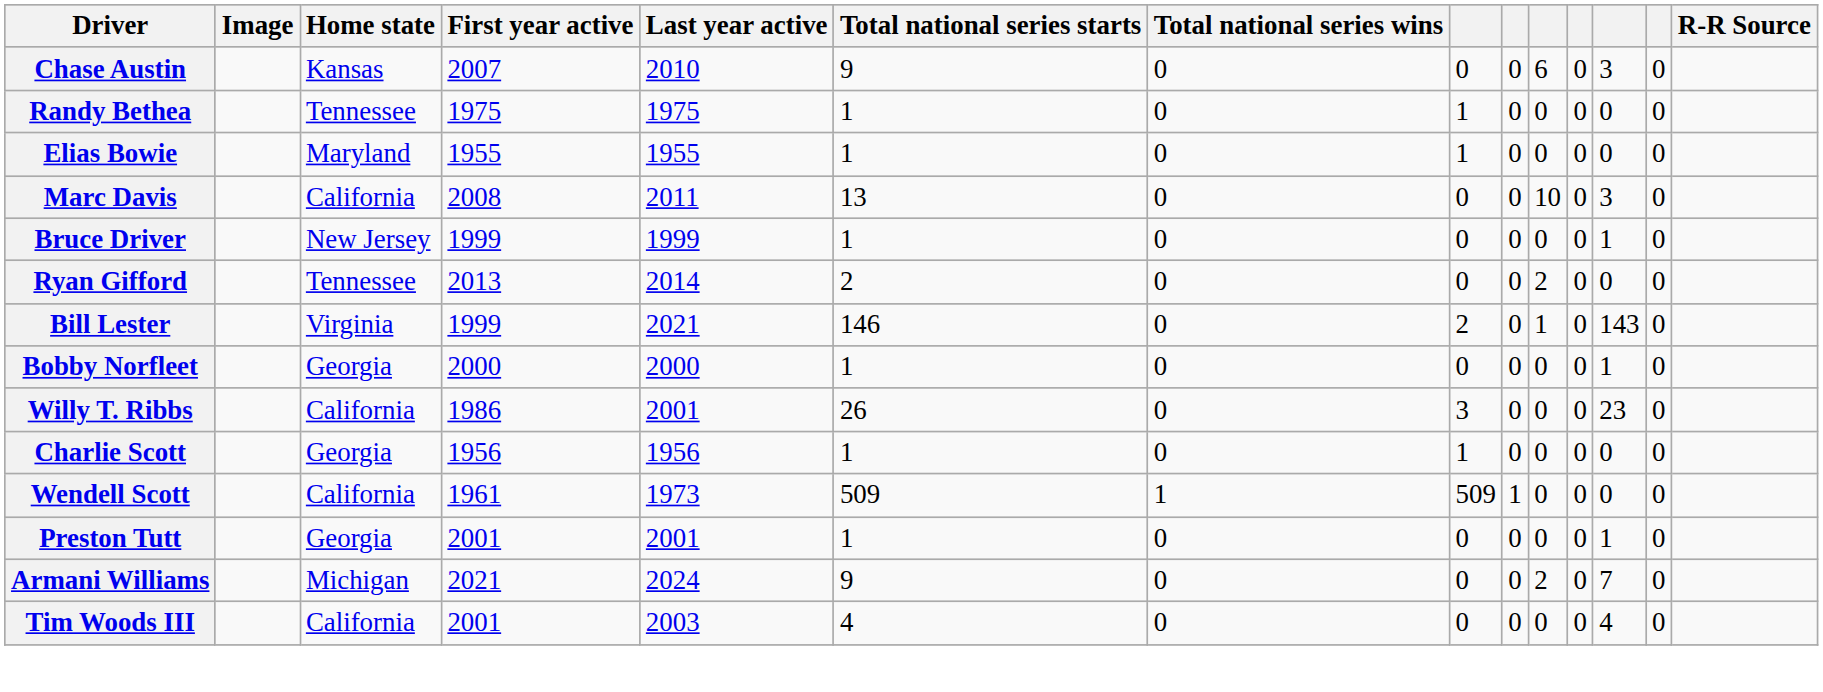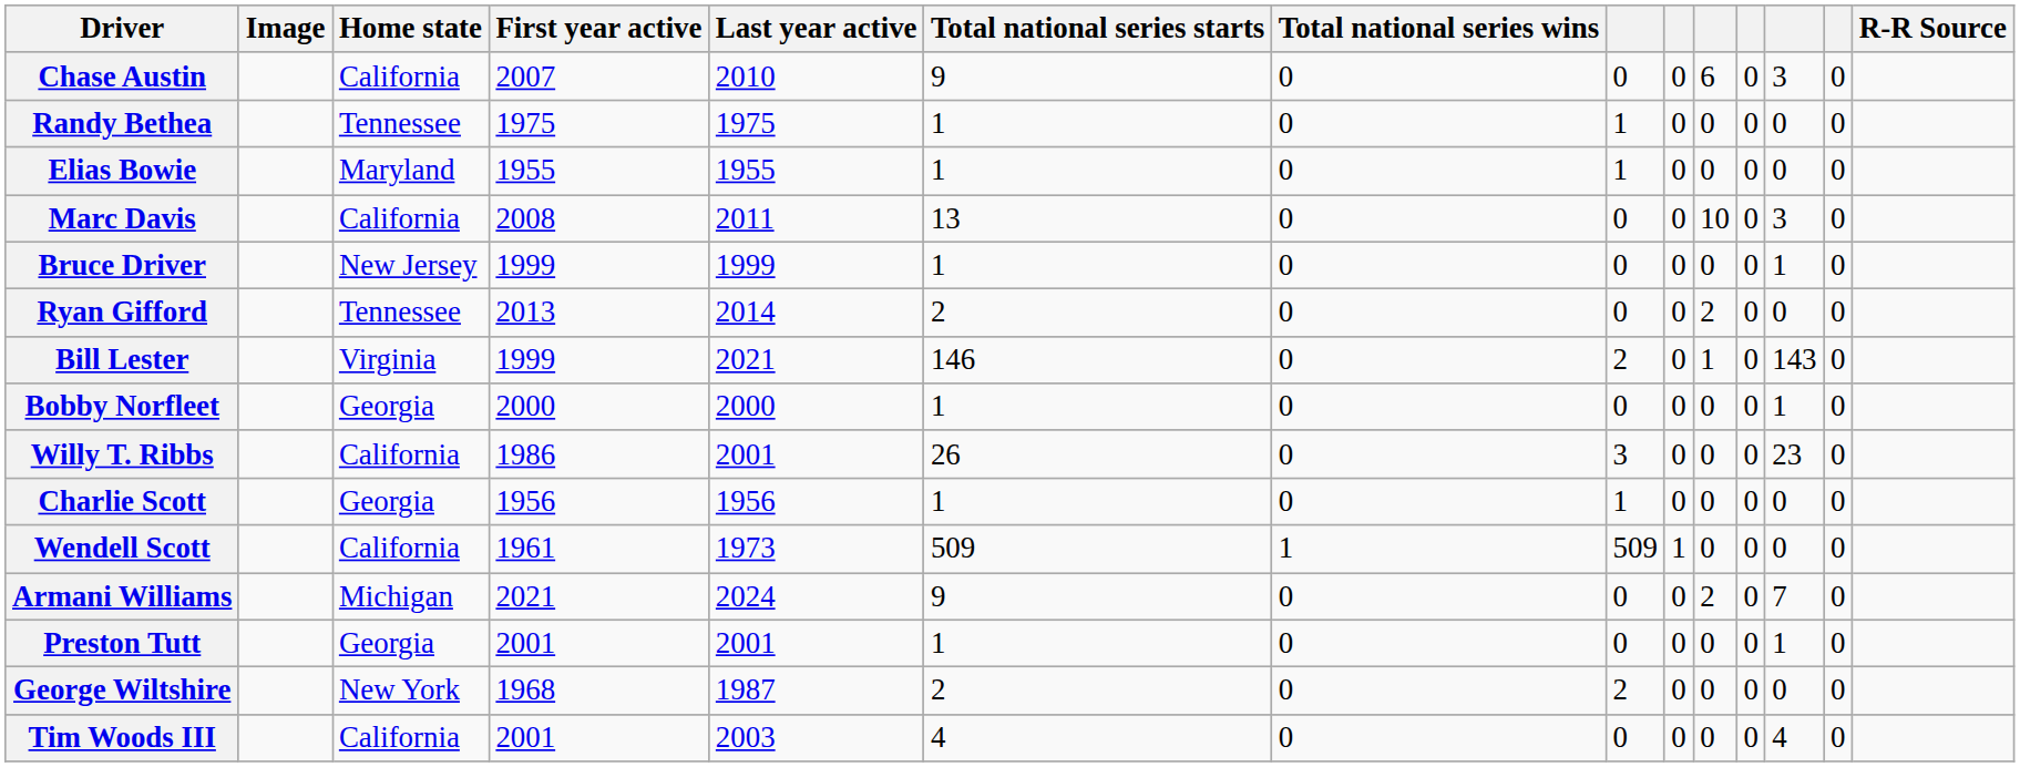Chase Austin | Home state: Kansas -> California
rows swapped: Preston Tutt <-> Armani Williams
+ row: George Wiltshire | New York | 1968 | 1987 | 2 | 0 | 2 | 0 | 0 | 0 | 0 | 0
